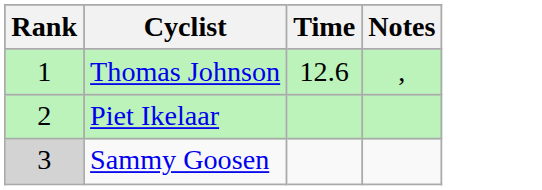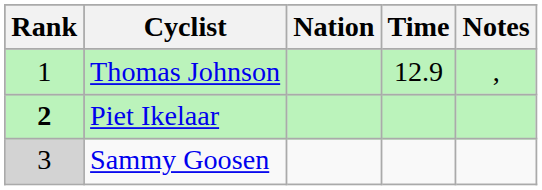+ column: Nation
Thomas Johnson | Time: 12.6 -> 12.9
Piet Ikelaar | Rank: normal -> bold
